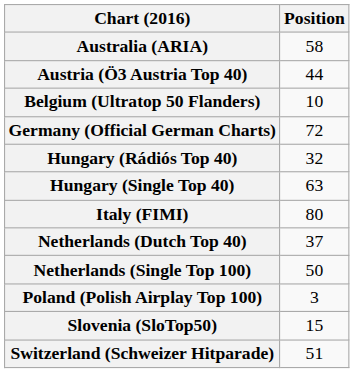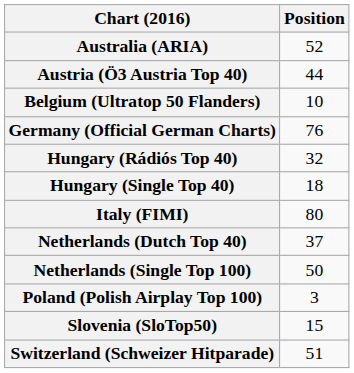Australia (ARIA) | Position: 58 -> 52
Germany (Official German Charts) | Position: 72 -> 76
Hungary (Single Top 40) | Position: 63 -> 18
